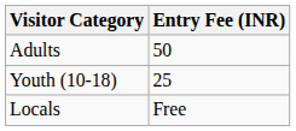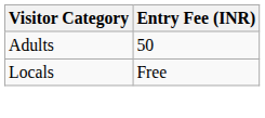- row: Youth (10-18) | 25
